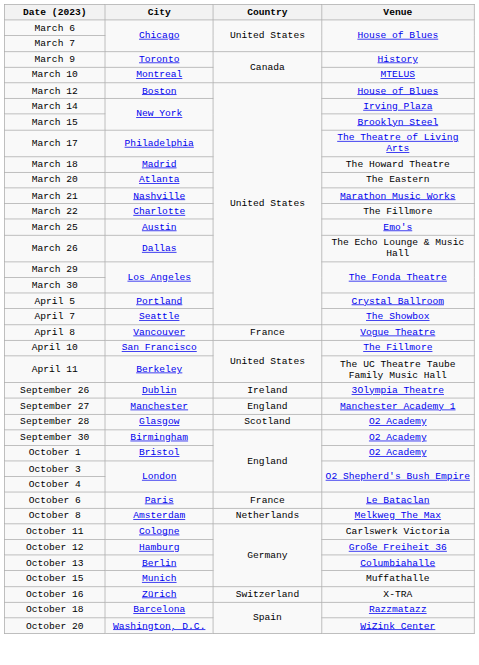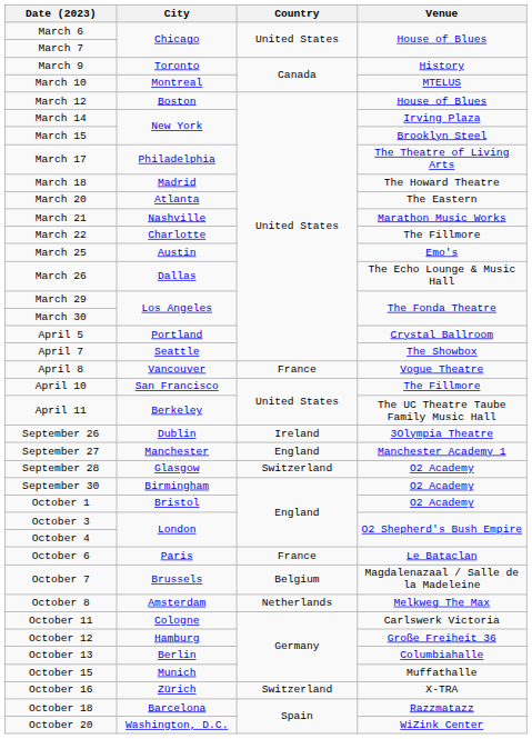September 28 | Country: Scotland -> Switzerland
+ row: October 7 | Brussels | Belgium | Magdalenazaal / Salle de la Madeleine
